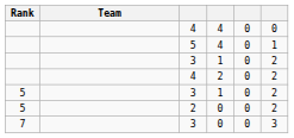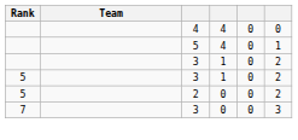- row: 4 | 2 | 0 | 2
